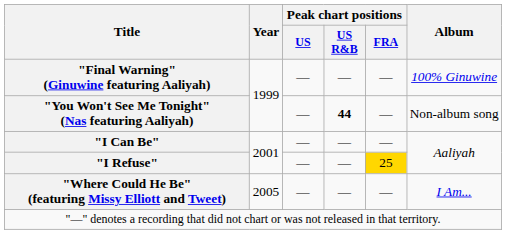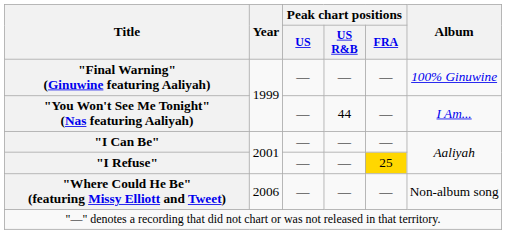"You Won't See Me Tonight" (Nas featuring Aaliyah) | Peak chart positions / US R&B: bold -> normal
"You Won't See Me Tonight" (Nas featuring Aaliyah) | Album: Non-album song -> I Am...
"Where Could He Be" (featuring Missy Elliott and Tweet) | Year: 2005 -> 2006
"Where Could He Be" (featuring Missy Elliott and Tweet) | Album: I Am... -> Non-album song
